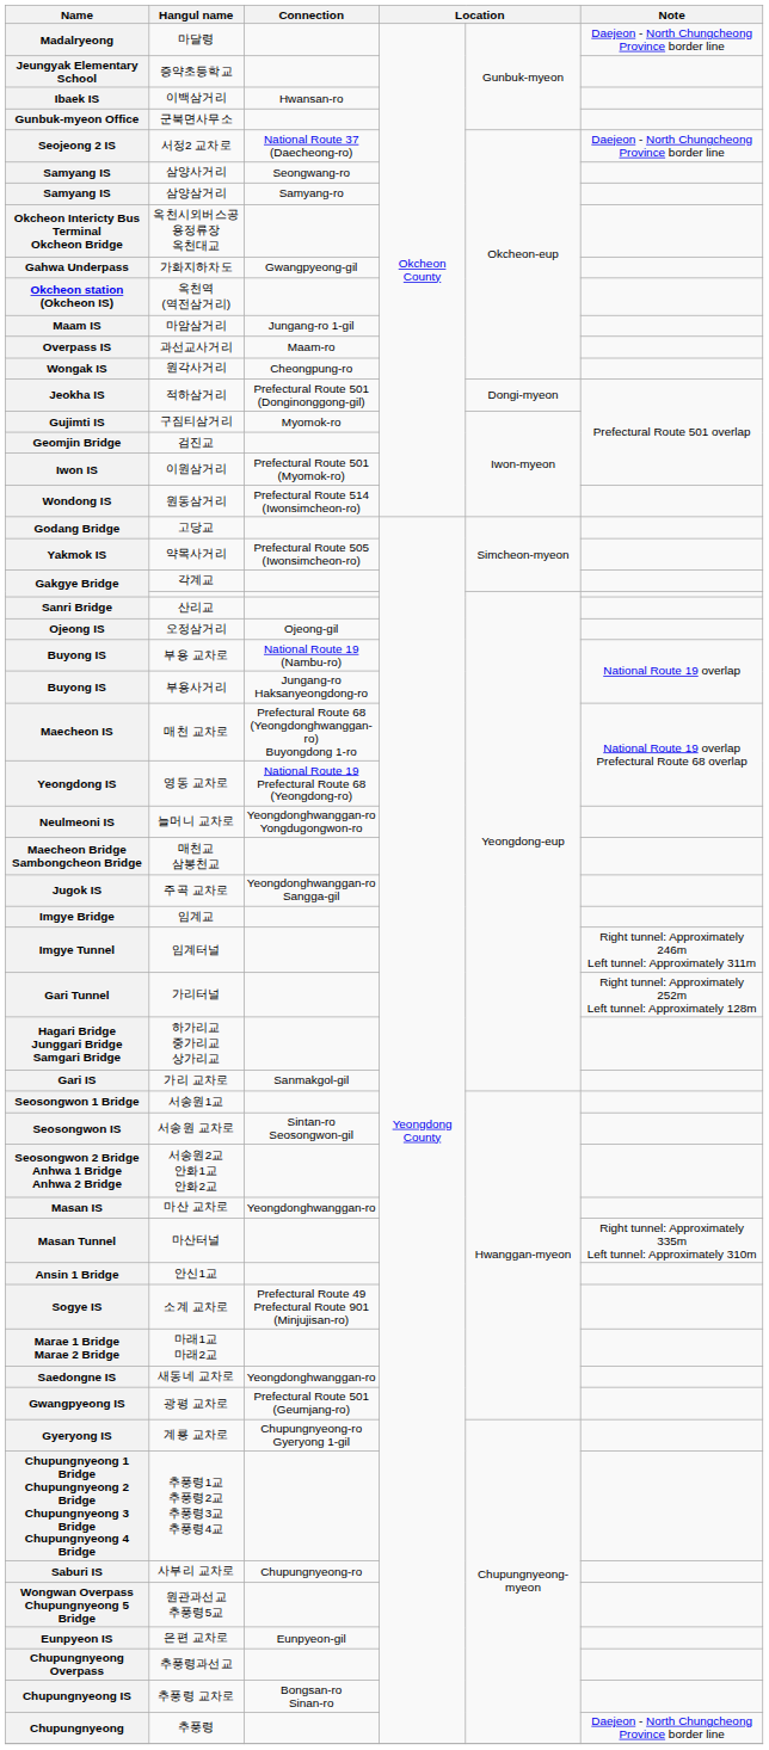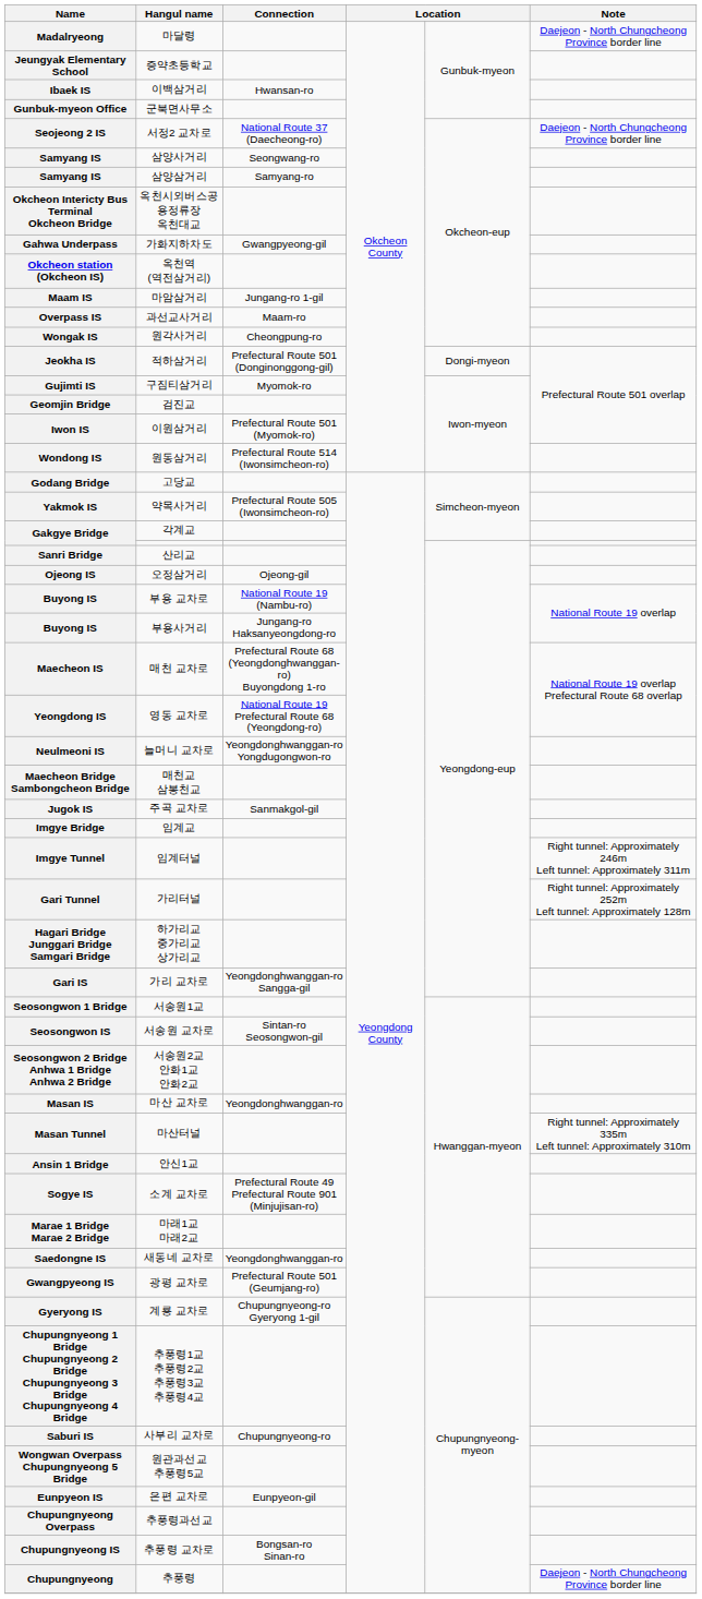주곡 교차로 | Connection: Yeongdonghwanggan-ro Sangga-gil -> Sanmakgol-gil
가리 교차로 | Connection: Sanmakgol-gil -> Yeongdonghwanggan-ro Sangga-gil
